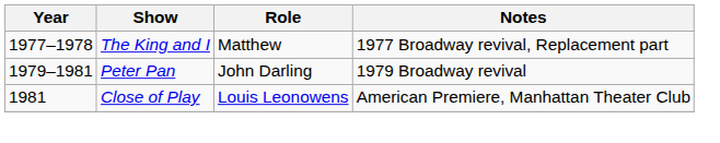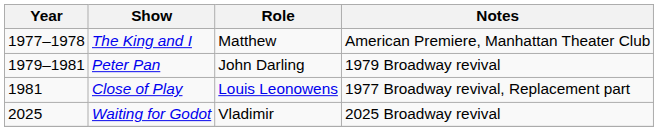The King and I | Notes: 1977 Broadway revival, Replacement part -> American Premiere, Manhattan Theater Club
Close of Play | Notes: American Premiere, Manhattan Theater Club -> 1977 Broadway revival, Replacement part
+ row: 2025 | Waiting for Godot | Vladimir | 2025 Broadway revival
